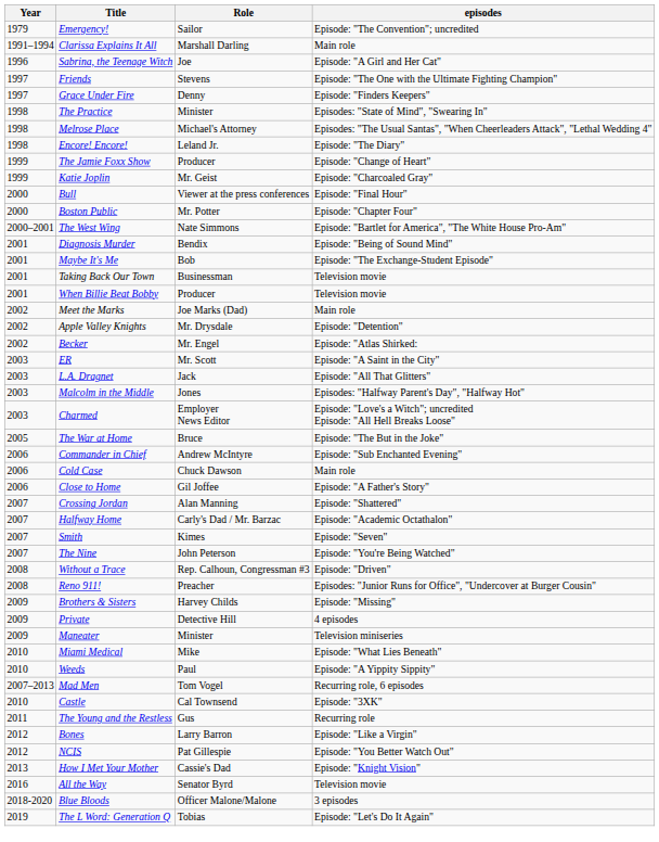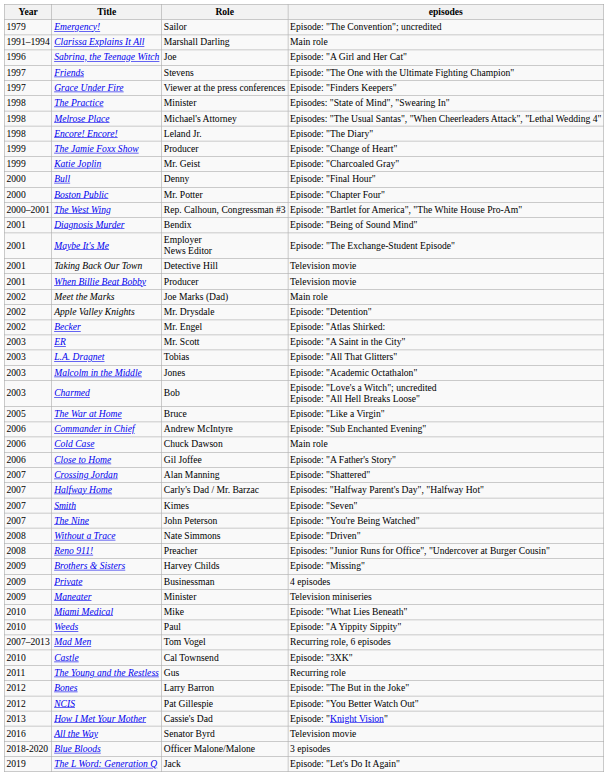Grace Under Fire | Role: Denny -> Viewer at the press conferences
Bull | Role: Viewer at the press conferences -> Denny
The West Wing | Role: Nate Simmons -> Rep. Calhoun, Congressman #3
Maybe It's Me | Role: Bob -> Employer News Editor
Taking Back Our Town | Role: Businessman -> Detective Hill
L.A. Dragnet | Role: Jack -> Tobias
Malcolm in the Middle | episodes: Episodes: "Halfway Parent's Day", "Halfway Hot" -> Episode: "Academic Octathalon"
Charmed | Role: Employer News Editor -> Bob
The War at Home | episodes: Episode: "The But in the Joke" -> Episode: "Like a Virgin"
Halfway Home | episodes: Episode: "Academic Octathalon" -> Episodes: "Halfway Parent's Day", "Halfway Hot"
Without a Trace | Role: Rep. Calhoun, Congressman #3 -> Nate Simmons
Private | Role: Detective Hill -> Businessman
Bones | episodes: Episode: "Like a Virgin" -> Episode: "The But in the Joke"
The L Word: Generation Q | Role: Tobias -> Jack
